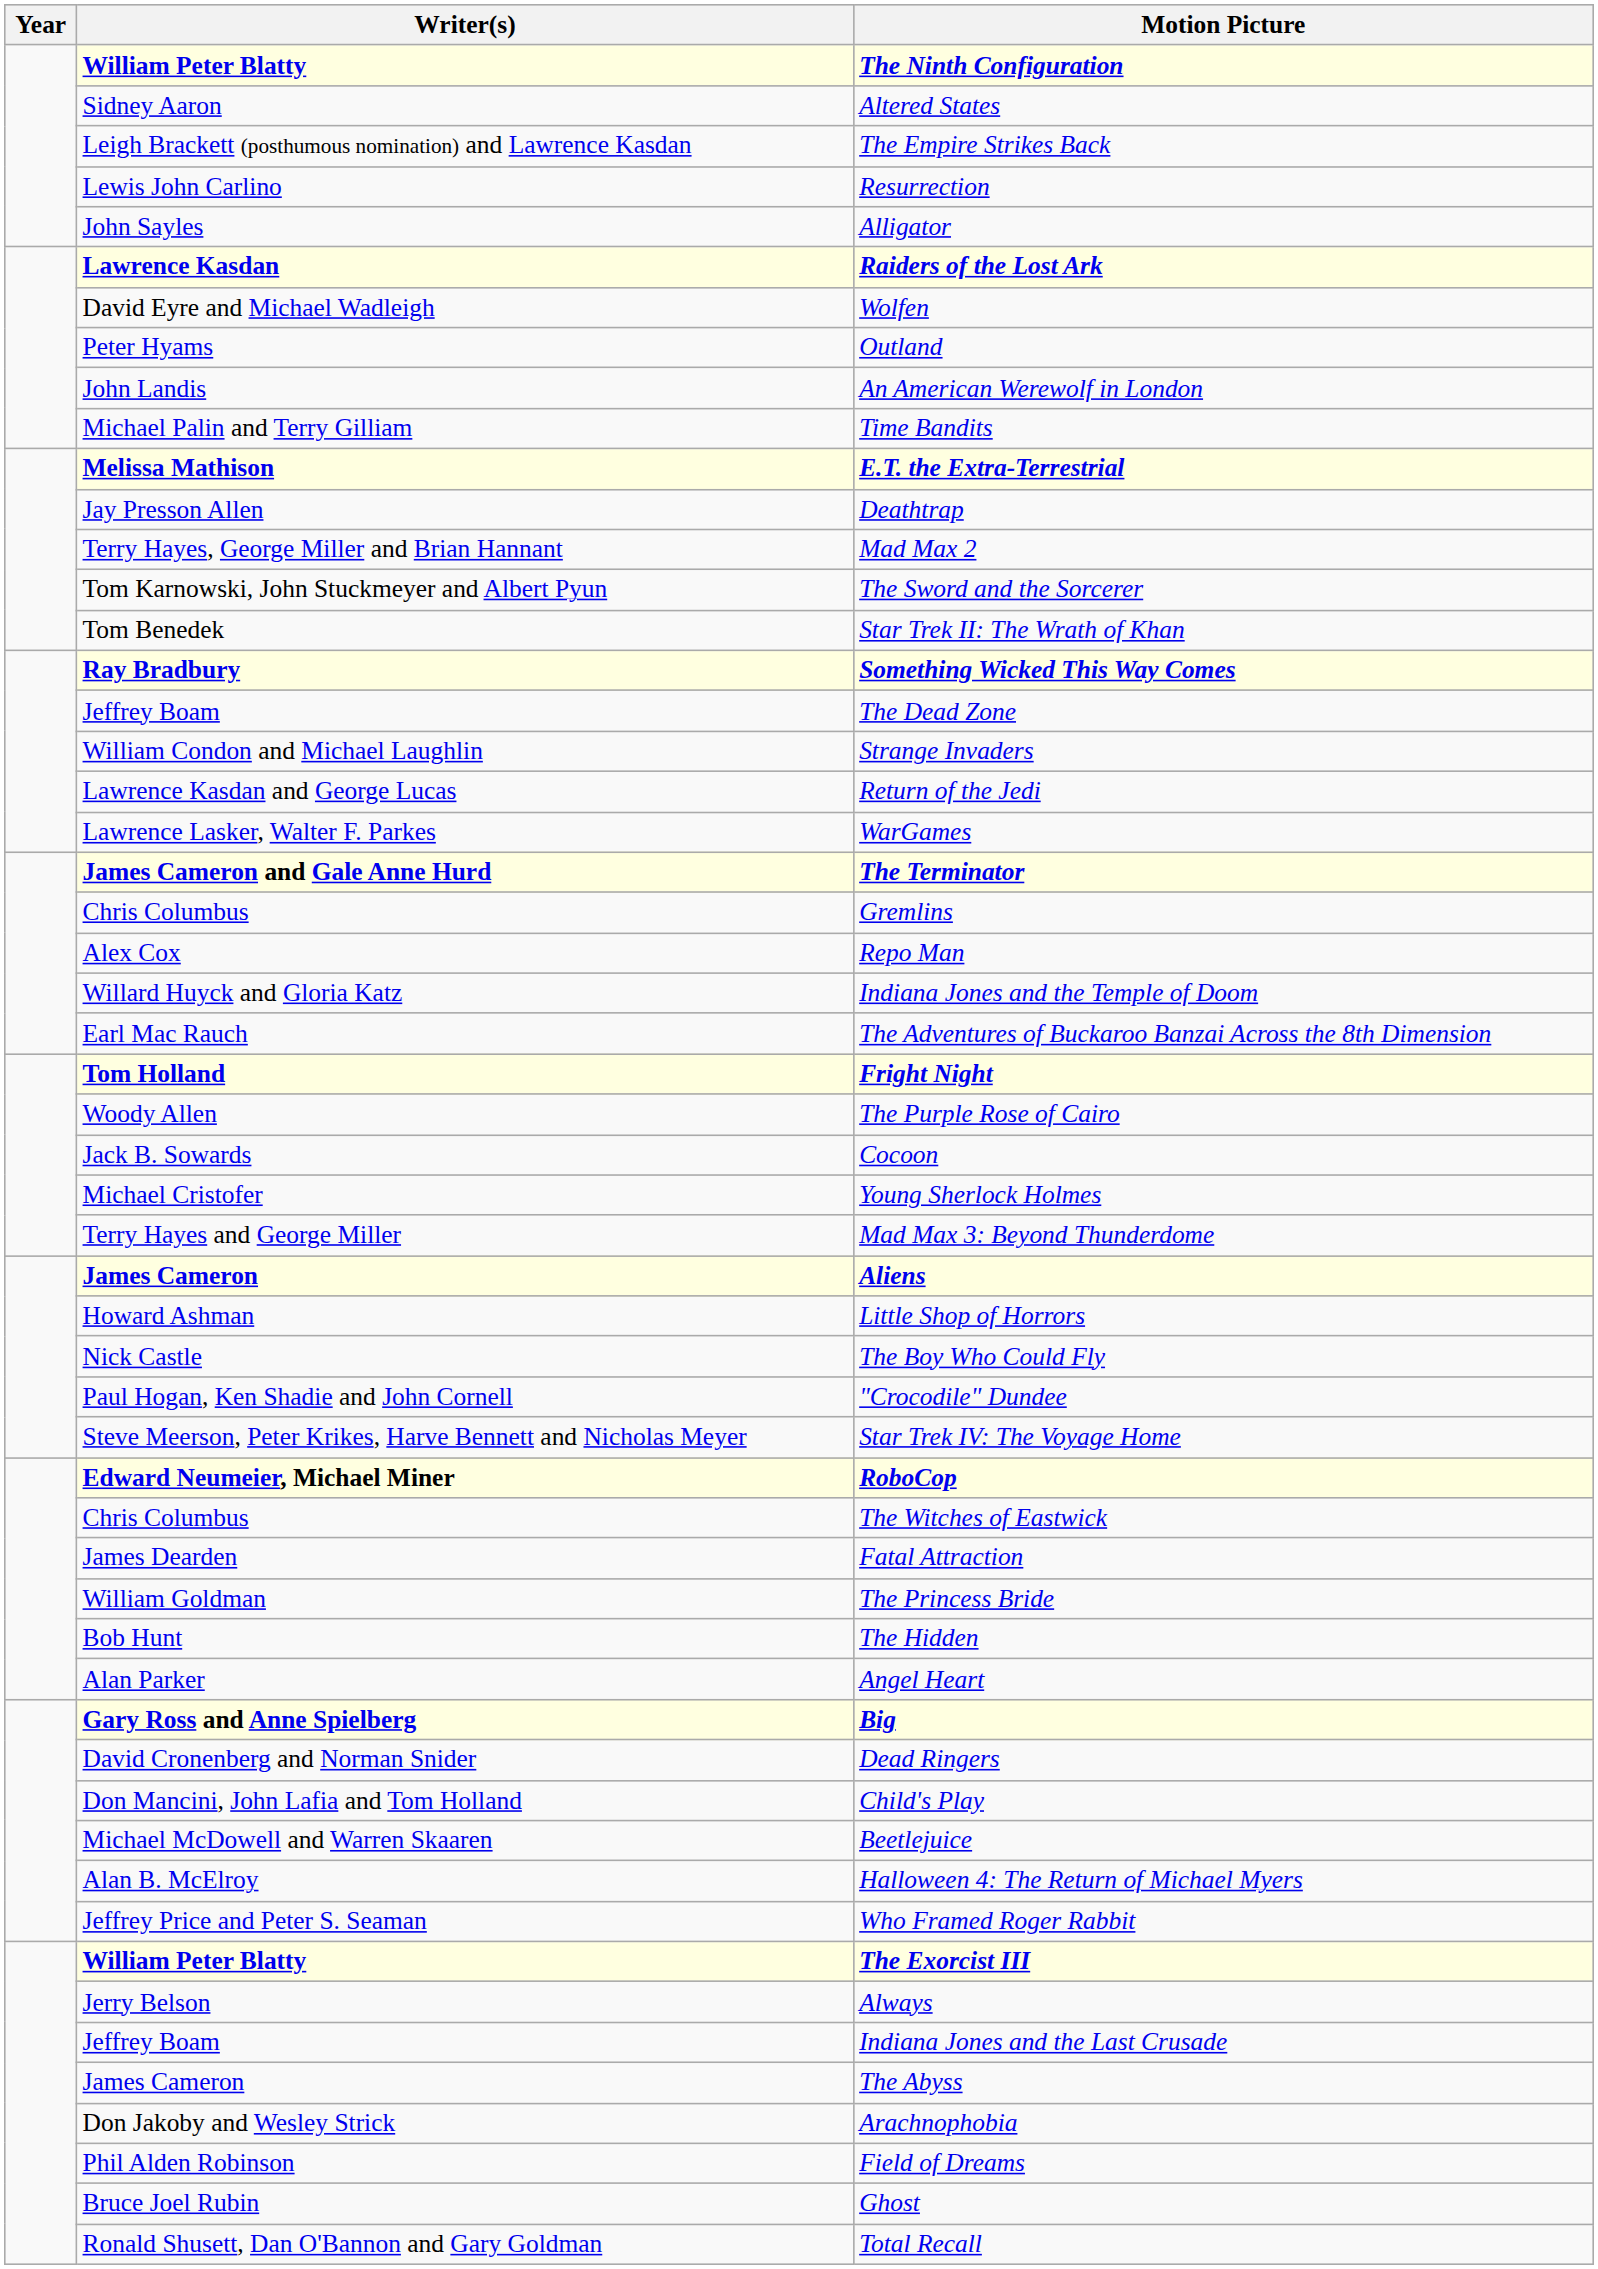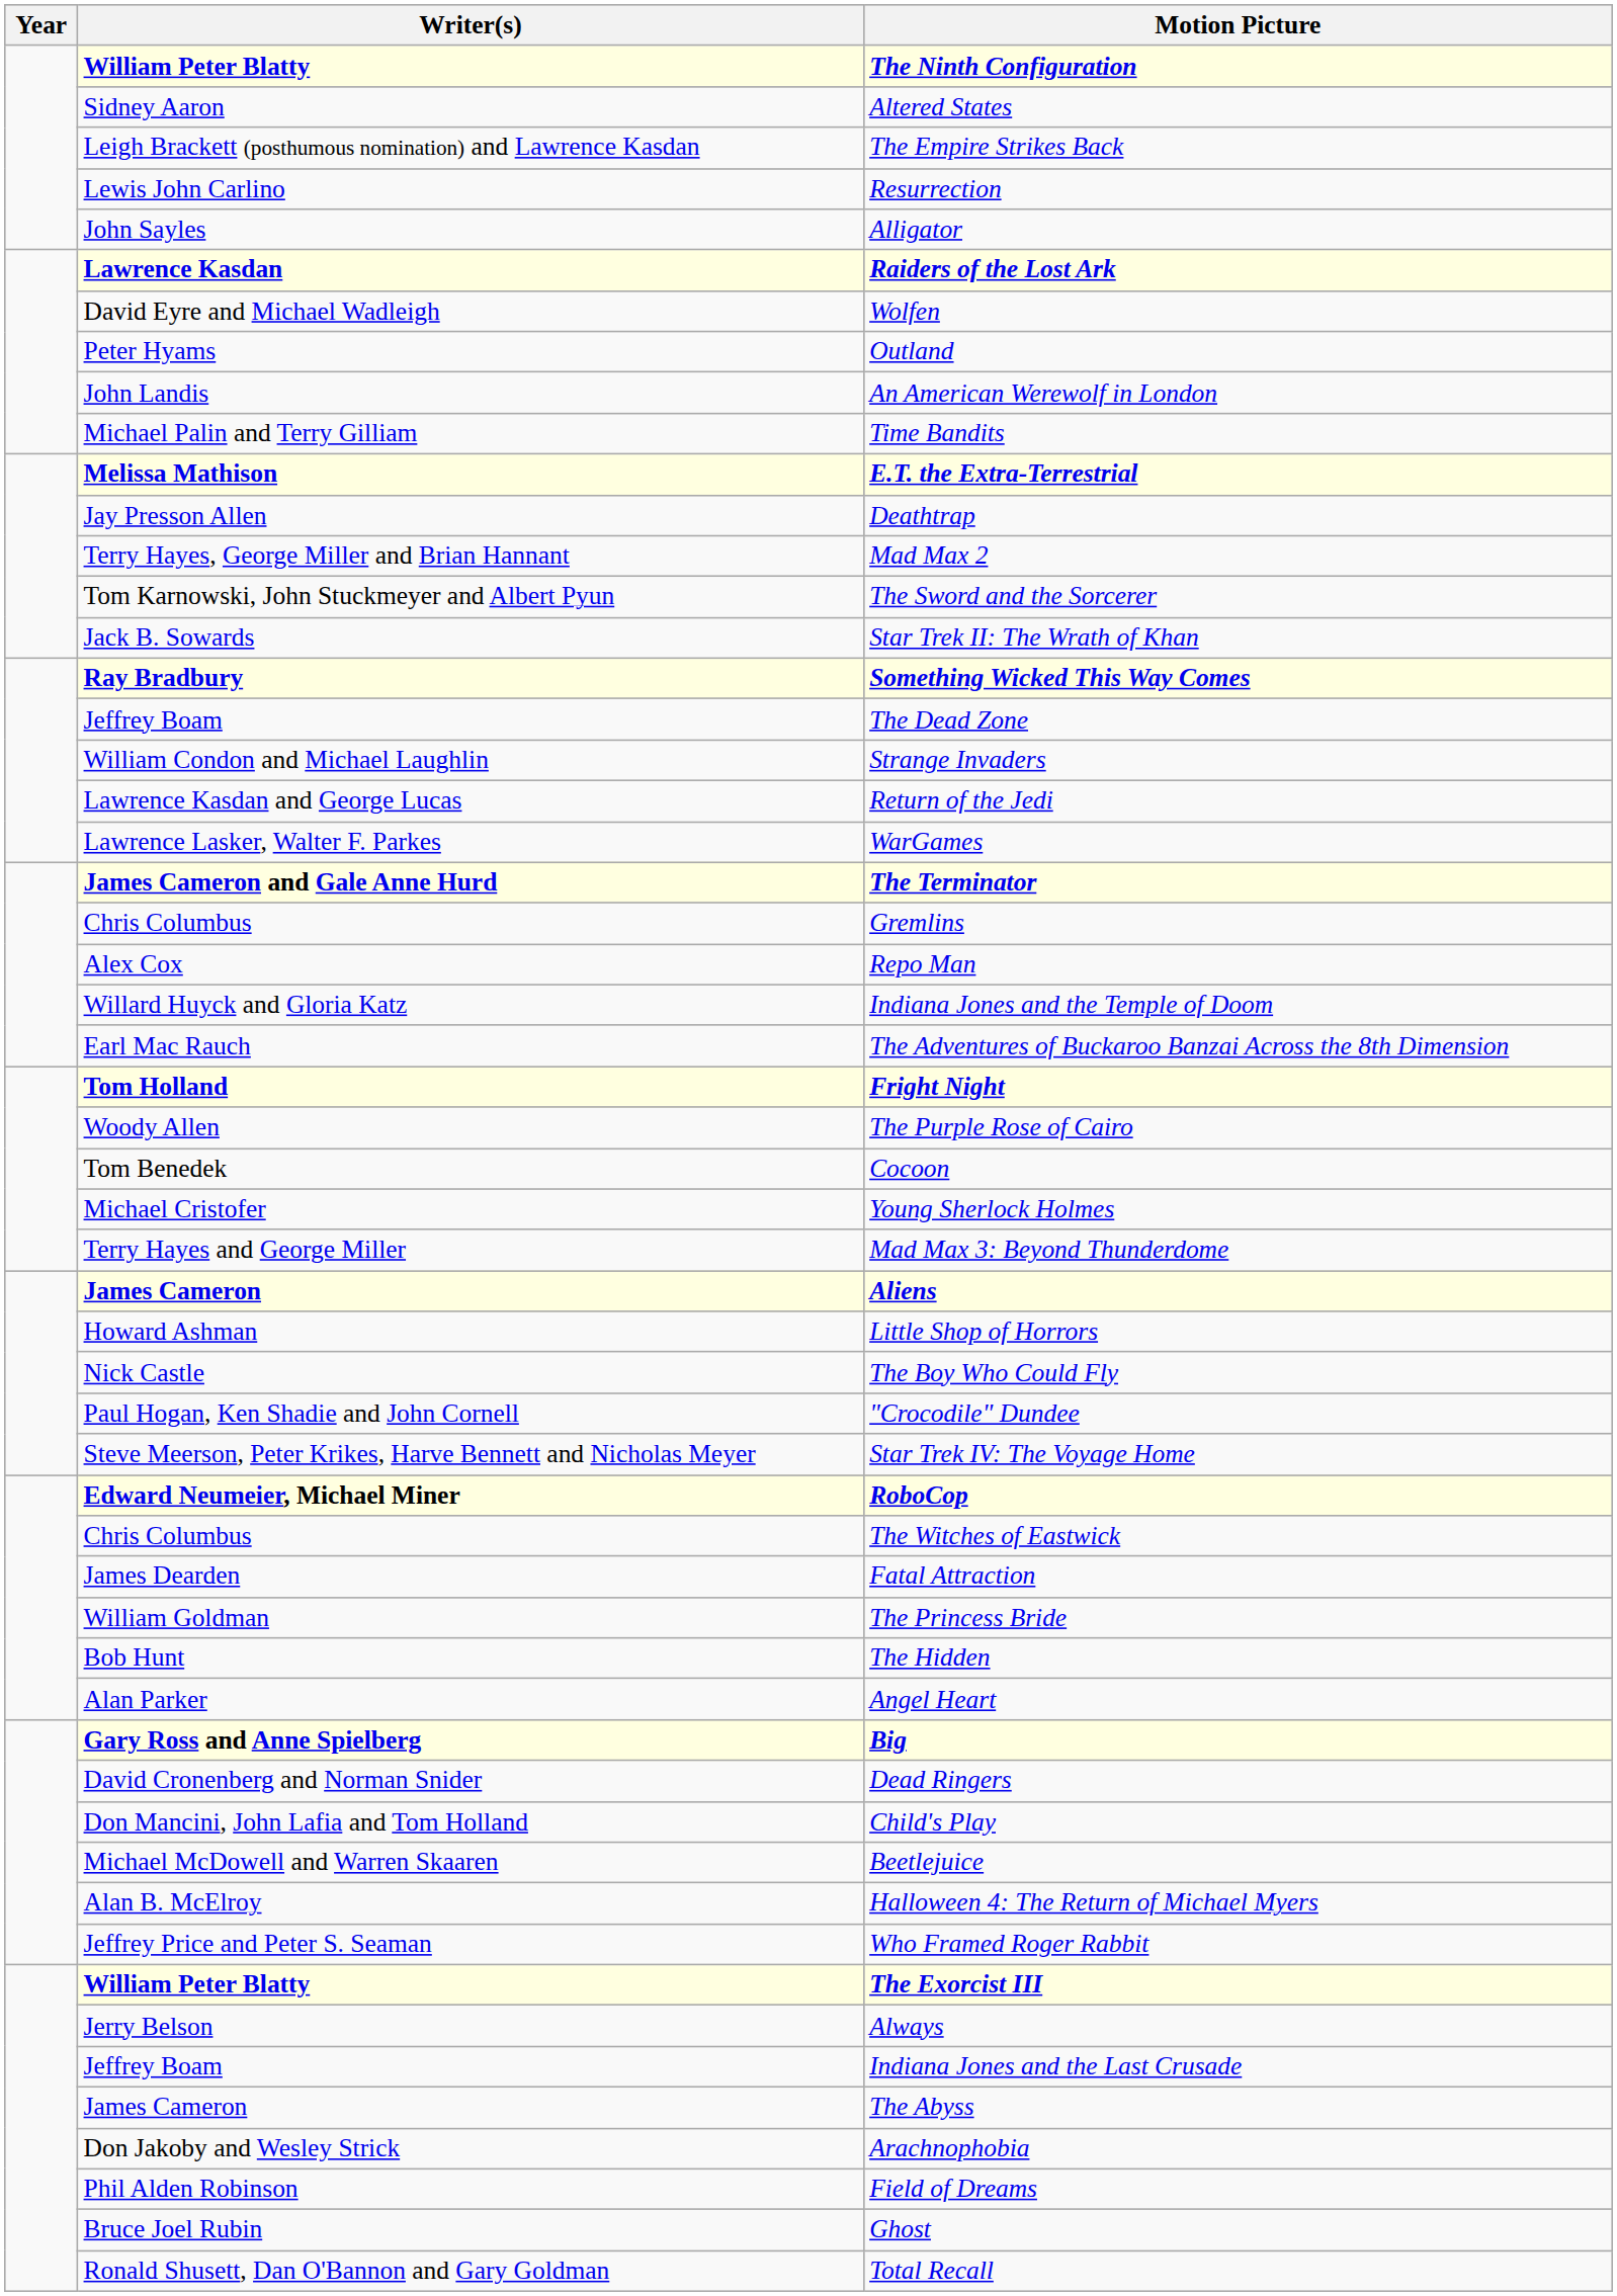Star Trek II: The Wrath of Khan | Writer(s): Tom Benedek -> Jack B. Sowards
Cocoon | Writer(s): Jack B. Sowards -> Tom Benedek
